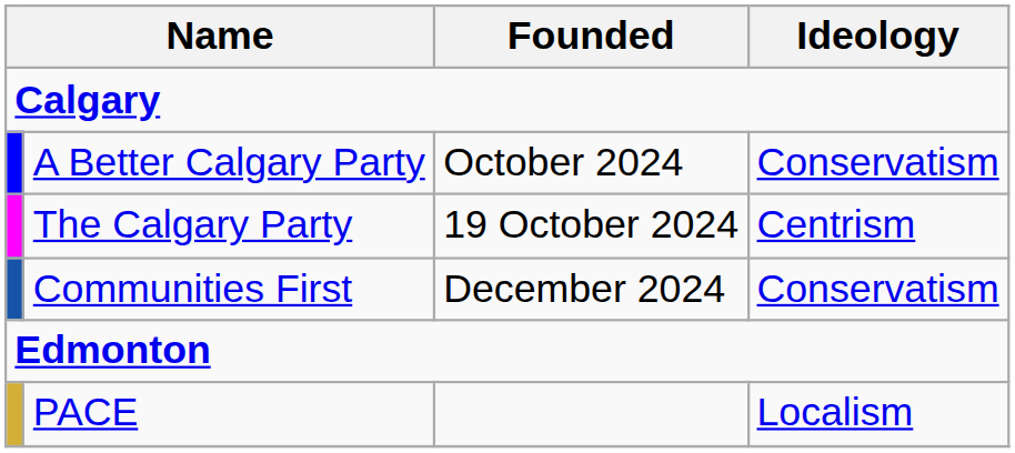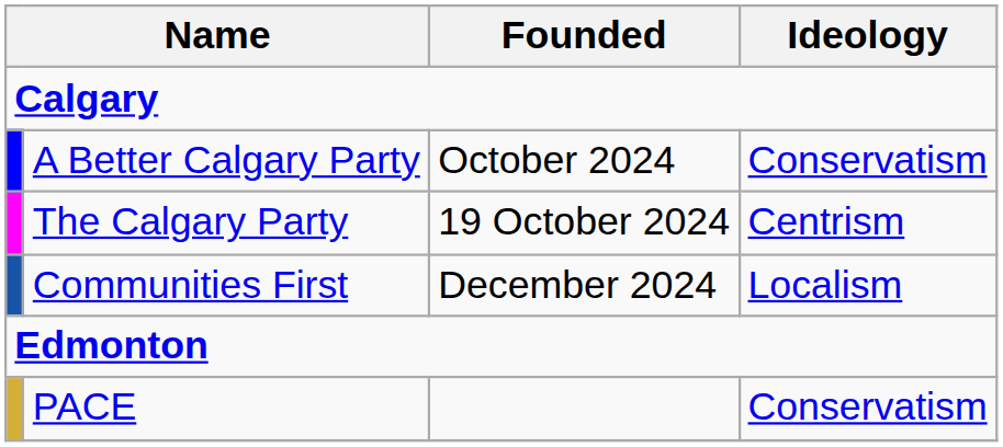Communities First | Ideology: Conservatism -> Localism
PACE | Ideology: Localism -> Conservatism
